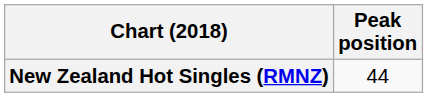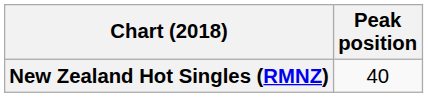New Zealand Hot Singles (RMNZ) | Peak position: 44 -> 40
